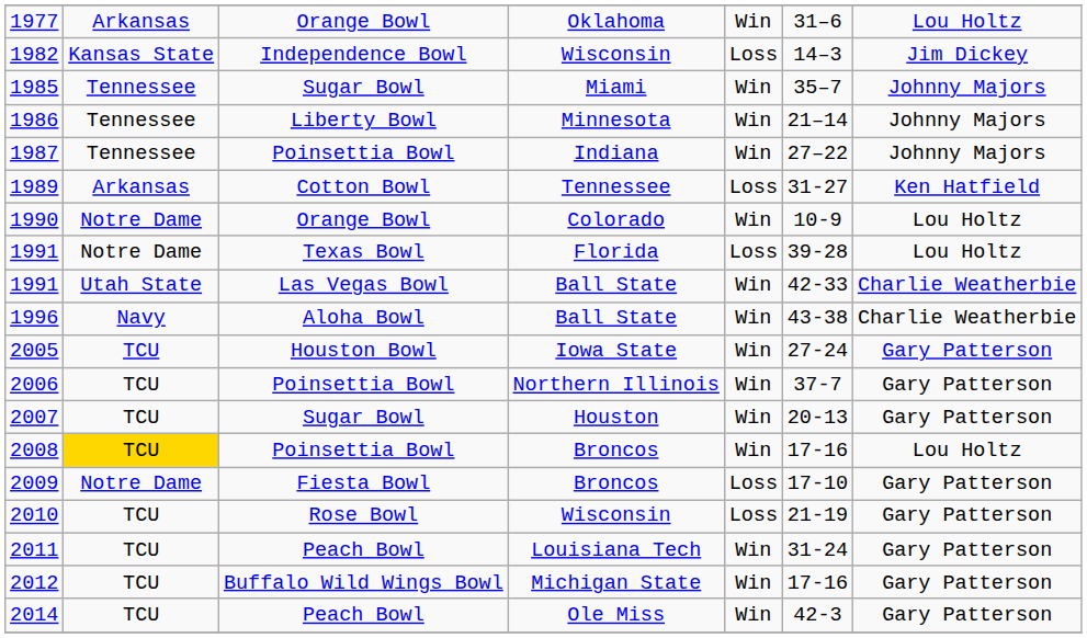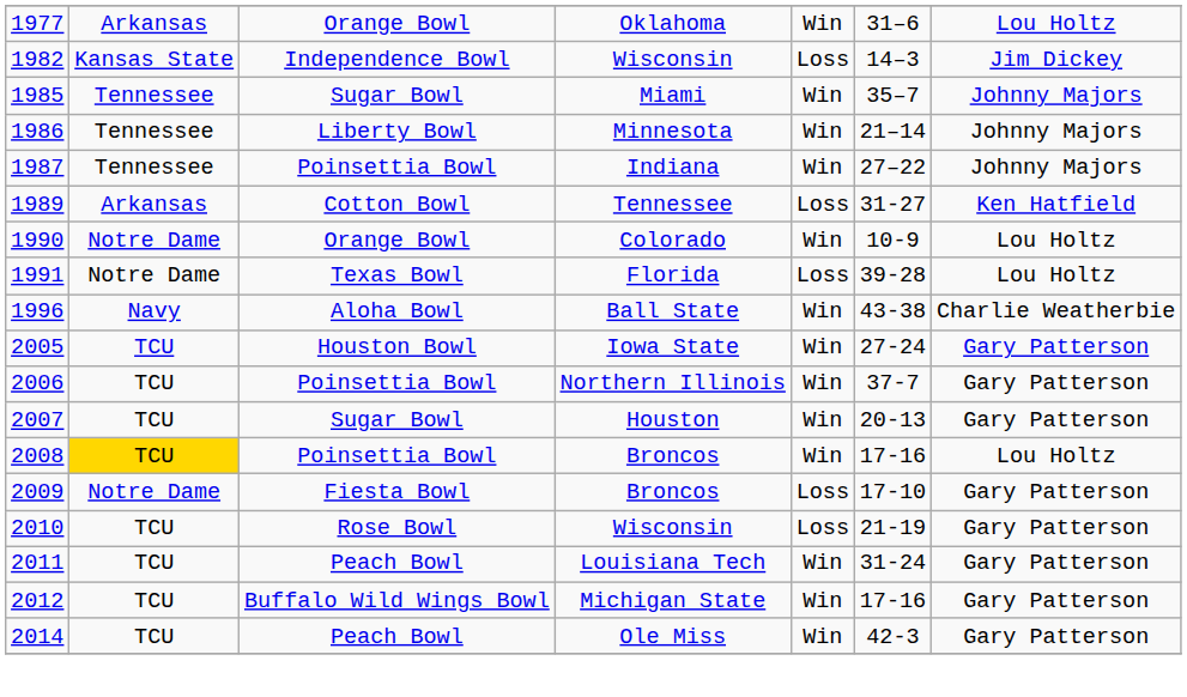- row: 1991 | Utah State | Las Vegas Bowl | Ball State | Win | 42-33 | Charlie Weatherbie
